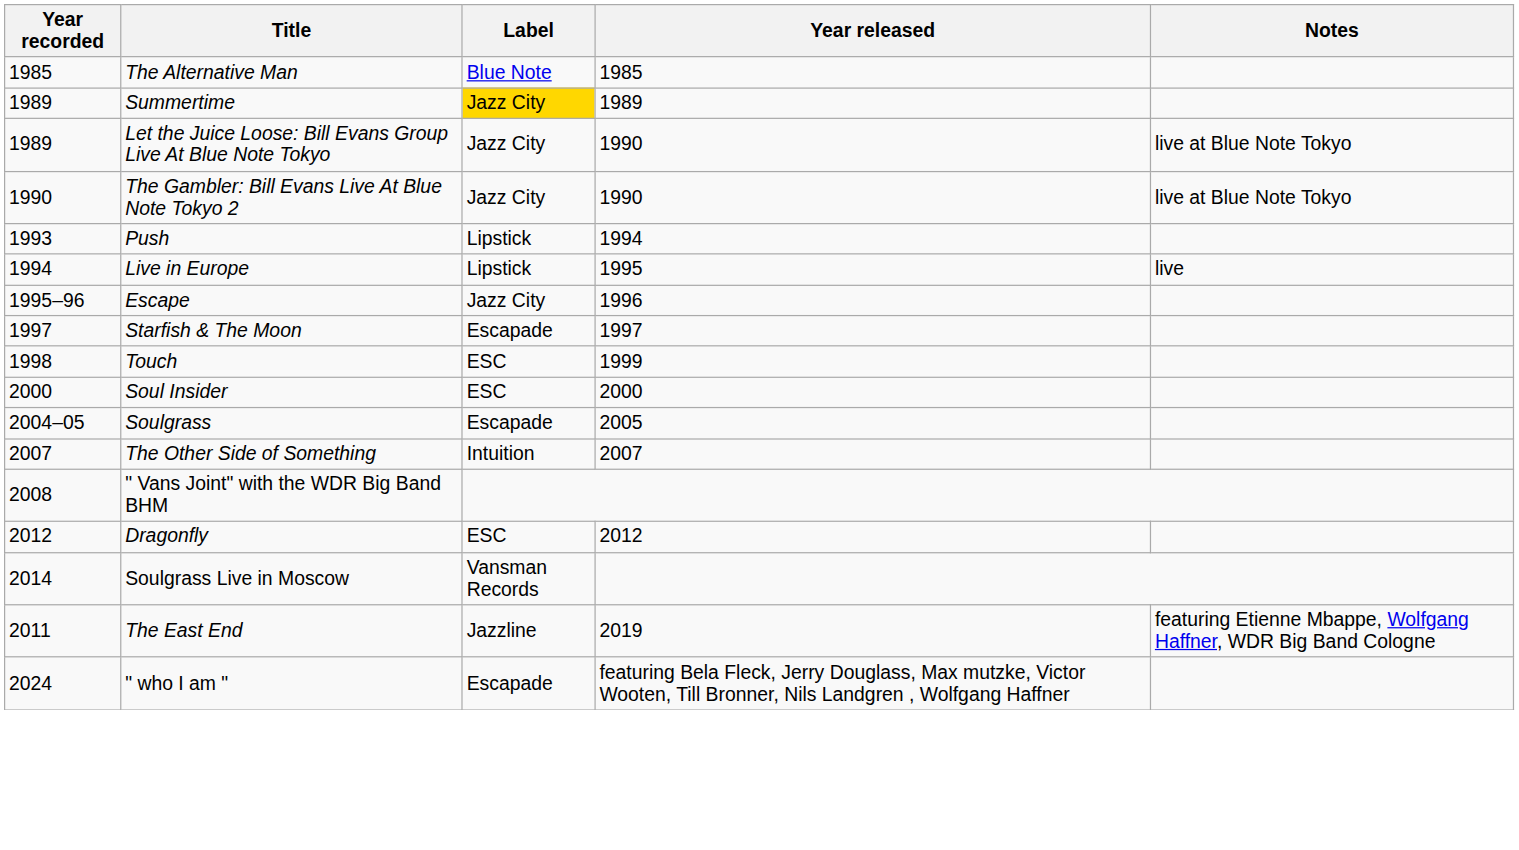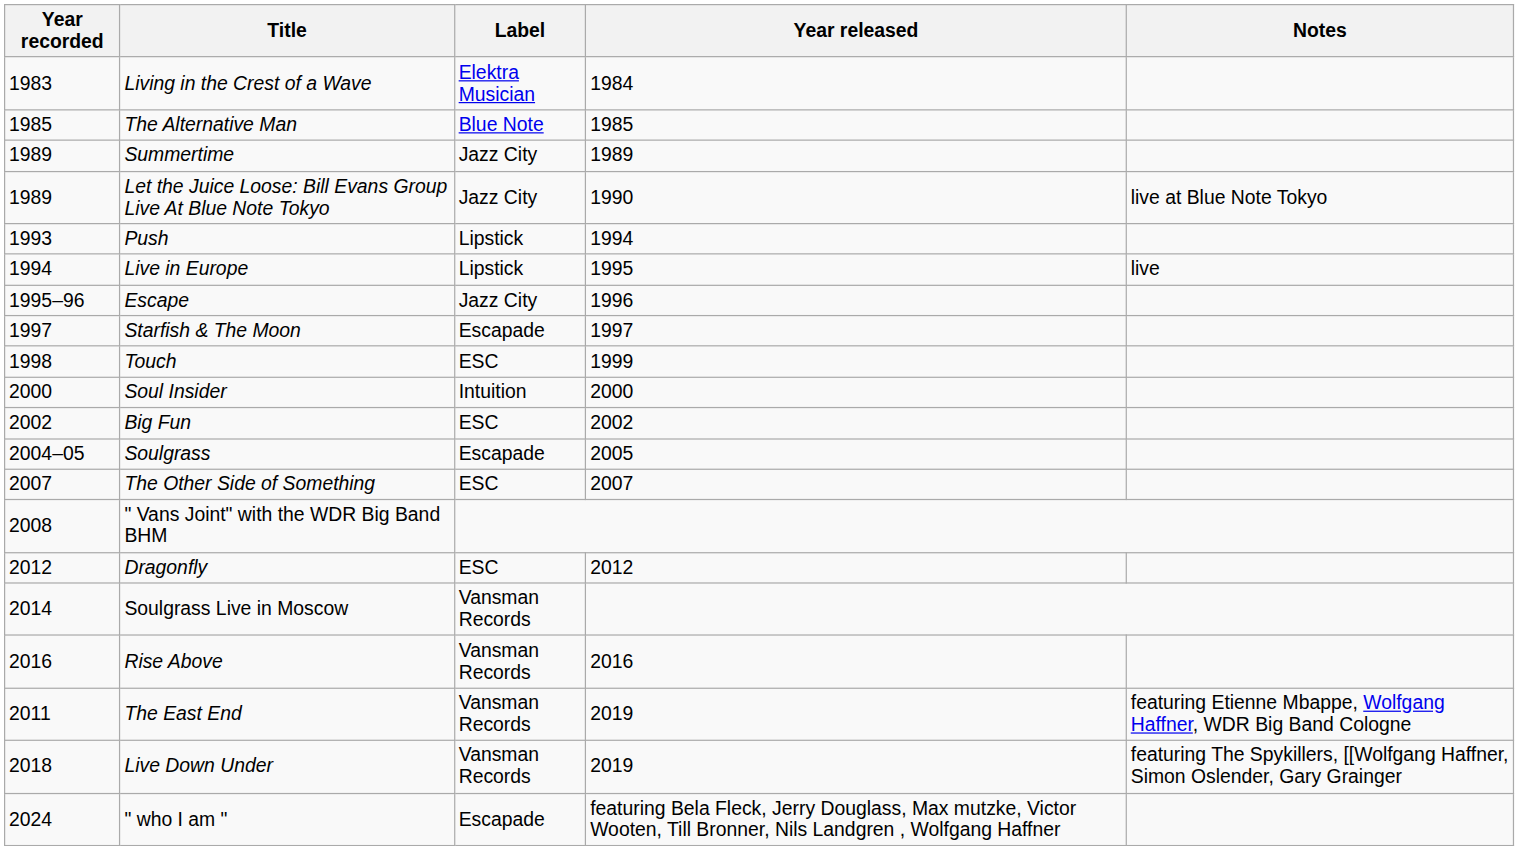+ row: 1983 | Living in the Crest of a Wave | Elektra Musician | 1984
Summertime | Label: gold background -> no background
- row: 1990 | The Gambler: Bill Evans Live At Blue Note Tokyo 2 | Jazz City | 1990 | live at Blue Note Tokyo
Soul Insider | Label: ESC -> Intuition
+ row: 2002 | Big Fun | ESC | 2002
The Other Side of Something | Label: Intuition -> ESC
+ row: 2016 | Rise Above | Vansman Records | 2016
The East End | Label: Jazzline -> Vansman Records
+ row: 2018 | Live Down Under | Vansman Records | 2019 | featuring The Spykillers, [[Wolfgang Haffner, Simon Oslender, Gary Grainger
